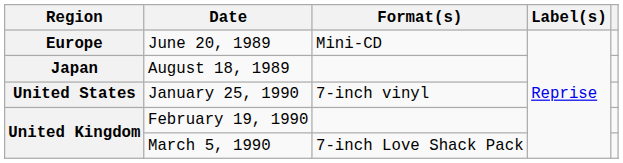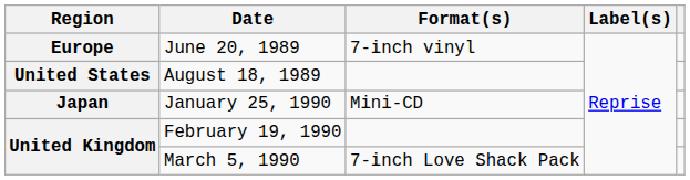June 20, 1989 | Format(s): Mini-CD -> 7-inch vinyl
August 18, 1989 | Region: Japan -> United States
January 25, 1990 | Region: United States -> Japan
January 25, 1990 | Format(s): 7-inch vinyl -> Mini-CD
